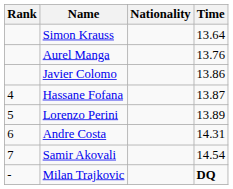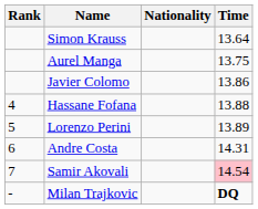Aurel Manga | Time: 13.76 -> 13.75
Hassane Fofana | Time: 13.87 -> 13.88
Samir Akovali | Time: no background -> pink background
